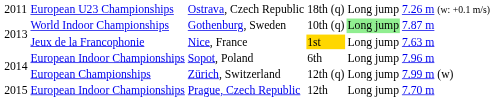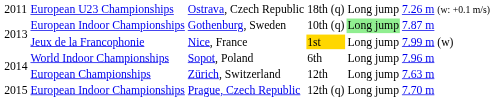Gothenburg, Sweden | column 2: World Indoor Championships -> European Indoor Championships
Nice, France | column 6: 7.63 m -> 7.99 m (w)
Sopot, Poland | column 2: European Indoor Championships -> World Indoor Championships
Zürich, Switzerland | column 4: 12th (q) -> 12th
Zürich, Switzerland | column 6: 7.99 m (w) -> 7.63 m
Prague, Czech Republic | column 4: 12th -> 12th (q)
